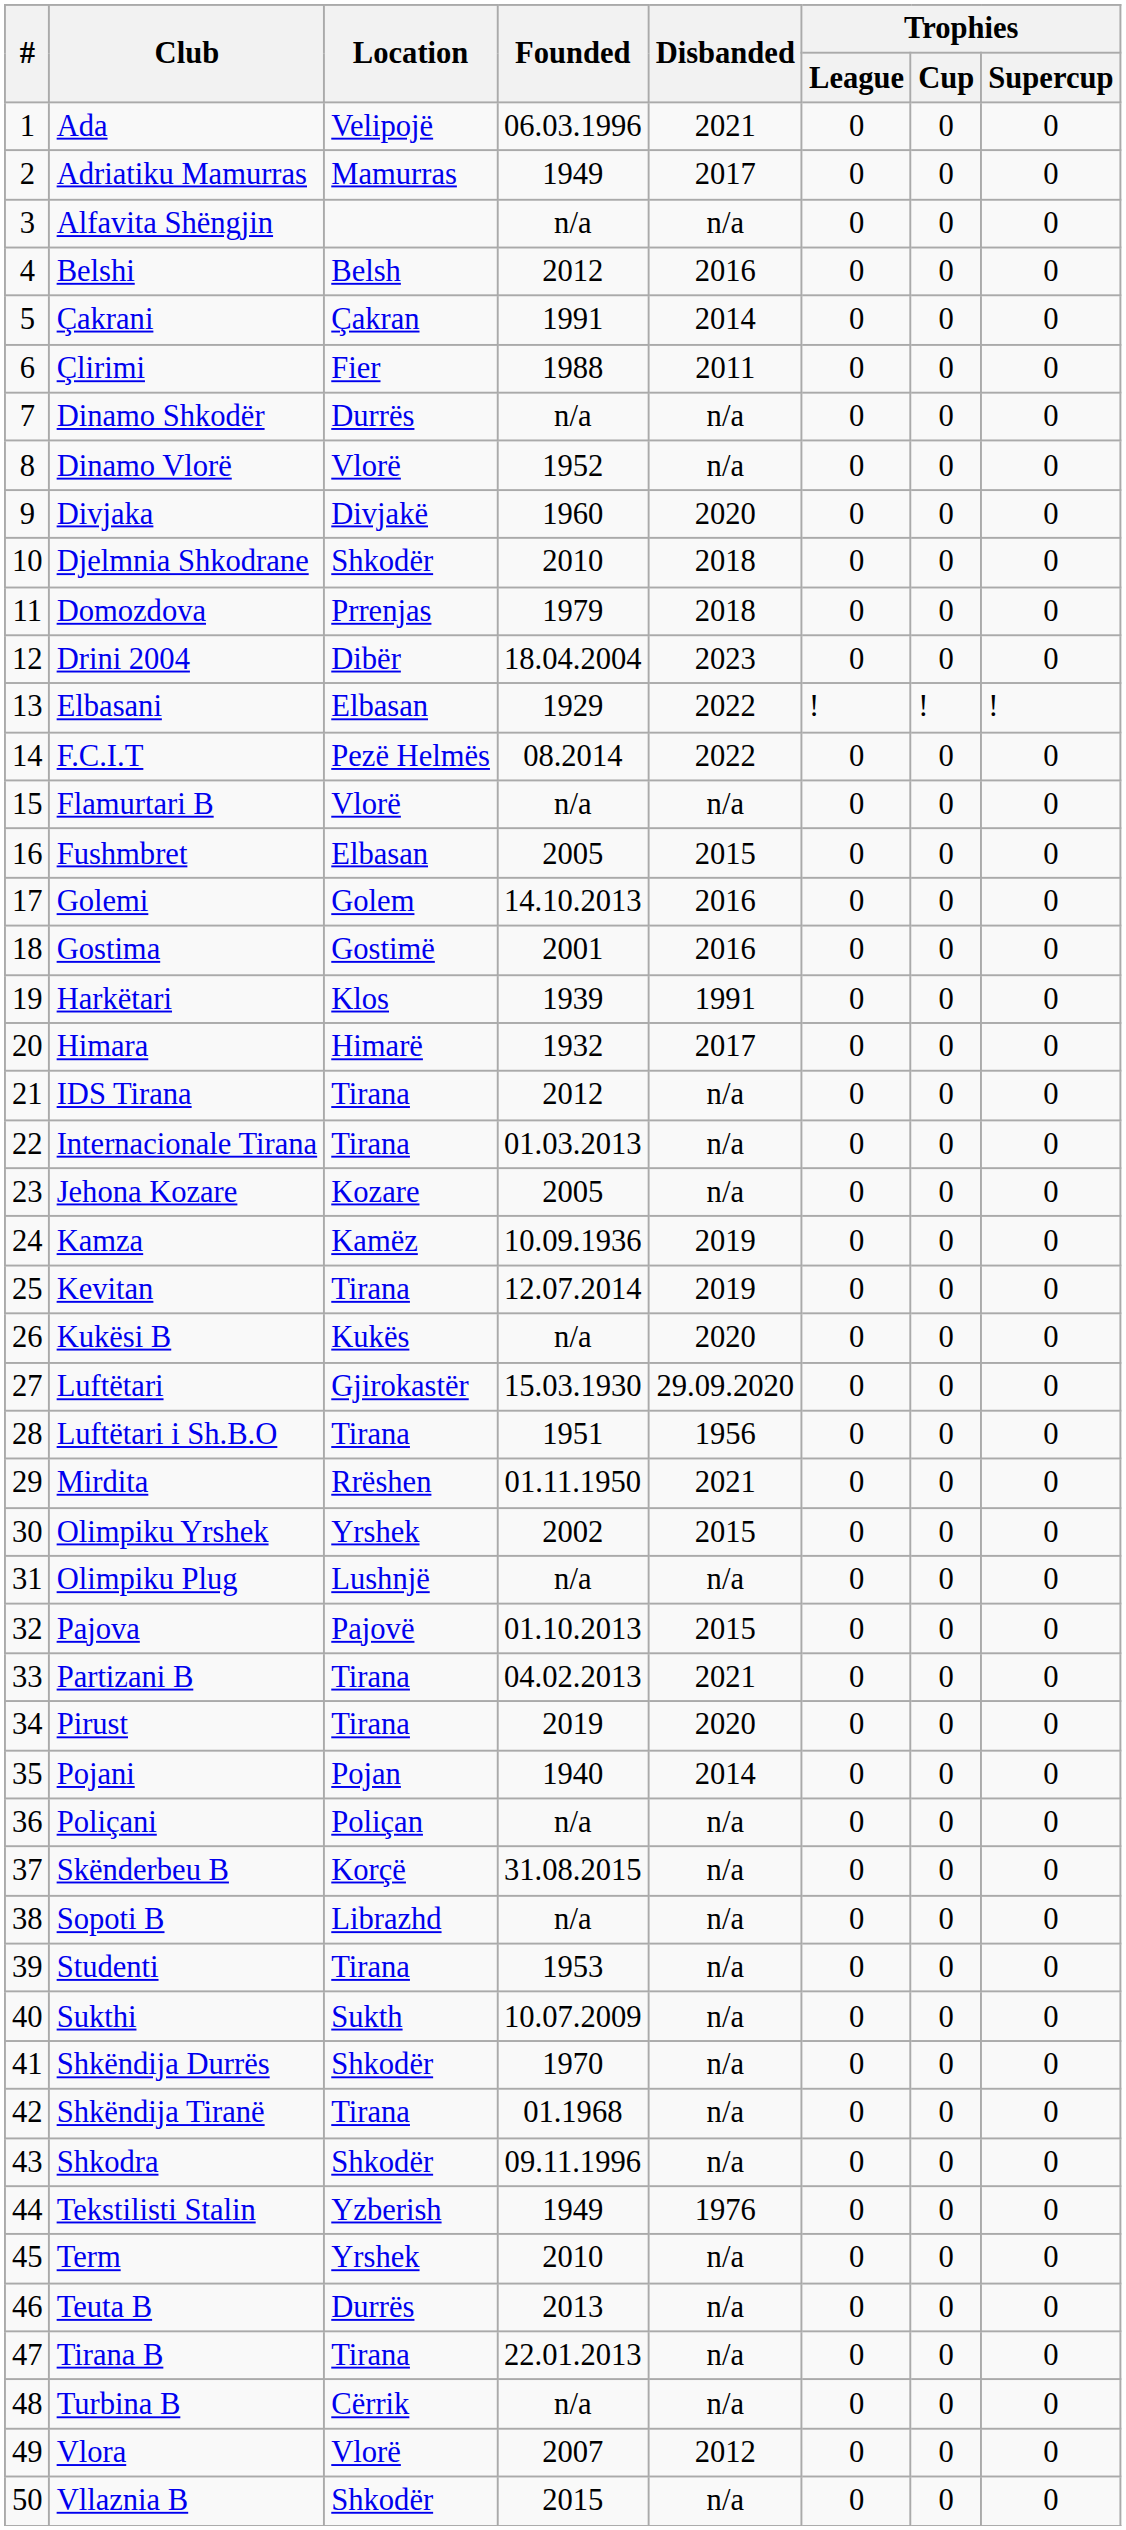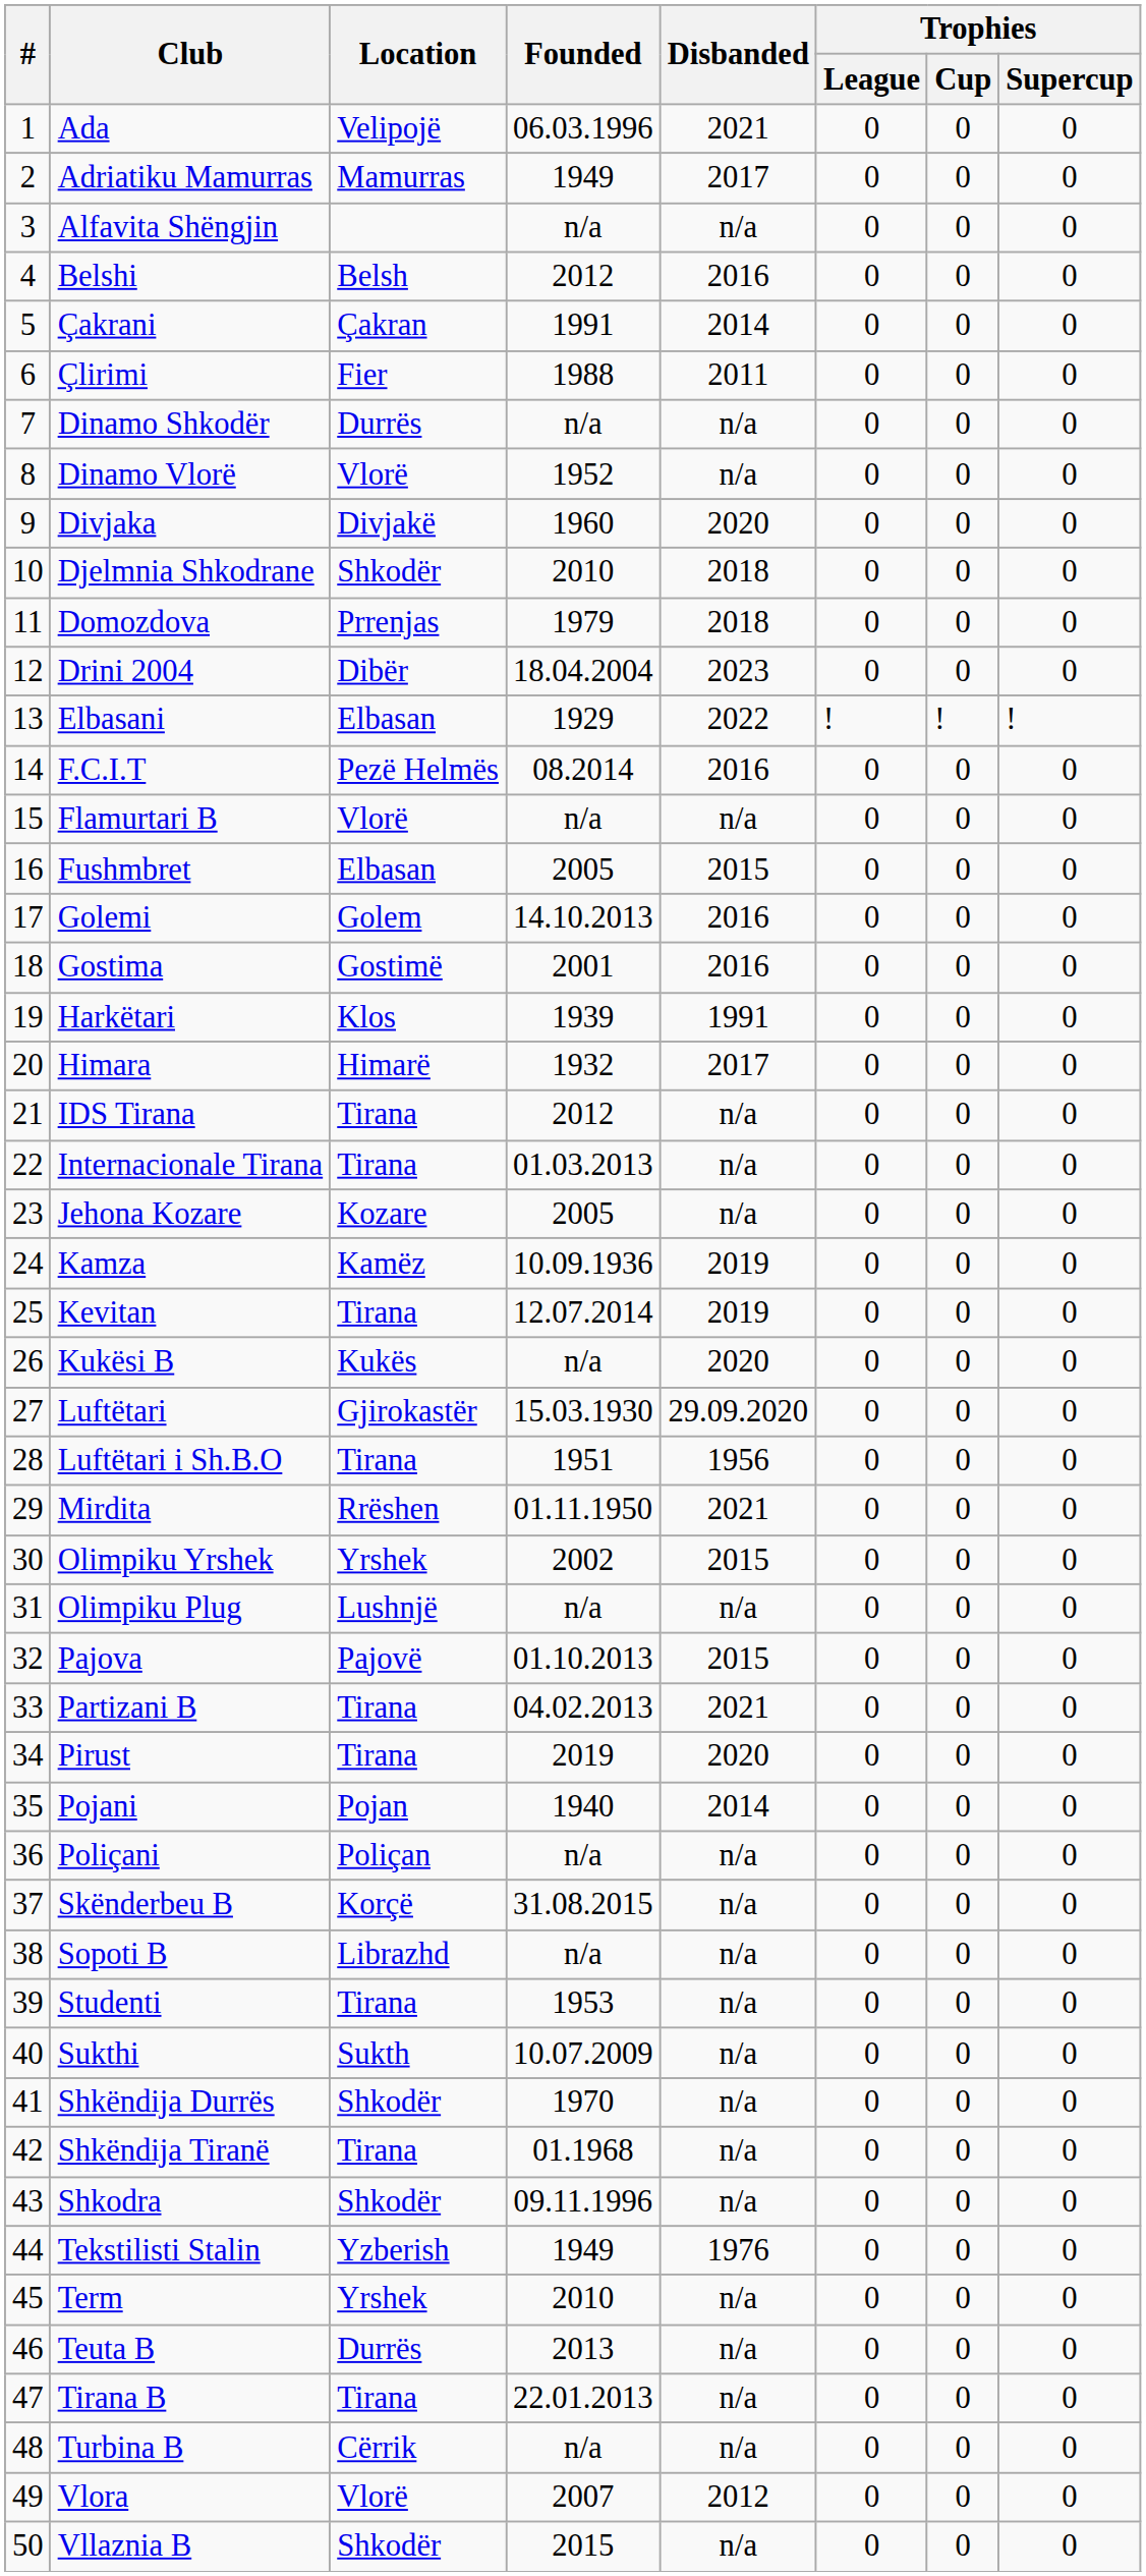F.C.I.T | Disbanded: 2022 -> 2016
